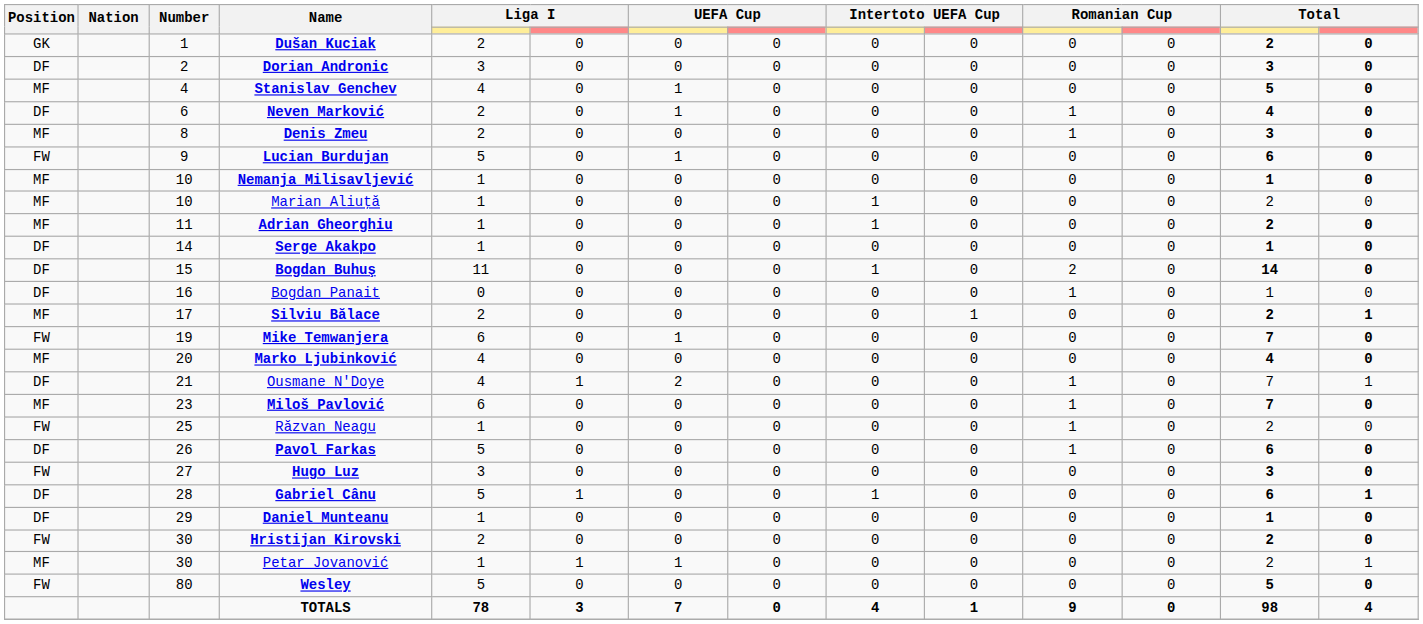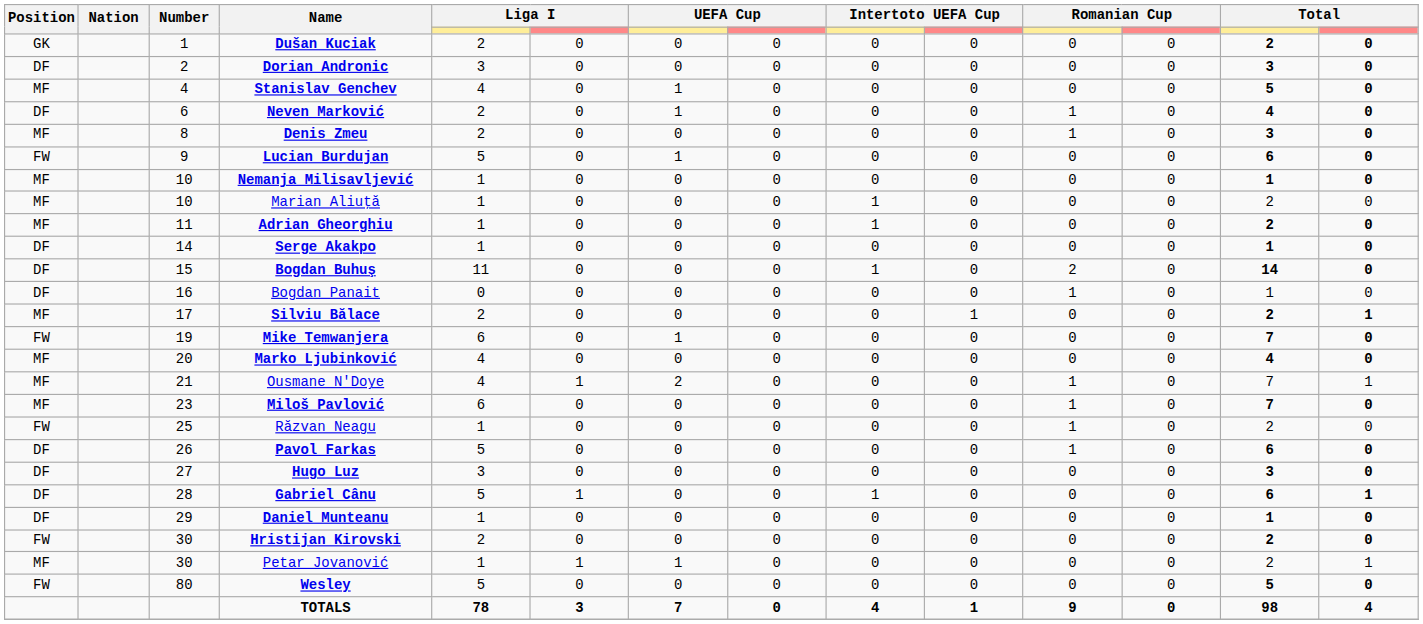Ousmane N'Doye | Position: DF -> MF
Hugo Luz | Position: FW -> DF
